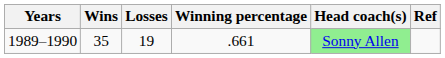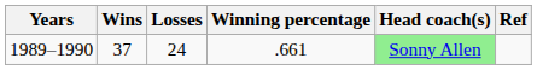1989–1990 | Wins: 35 -> 37
1989–1990 | Losses: 19 -> 24
